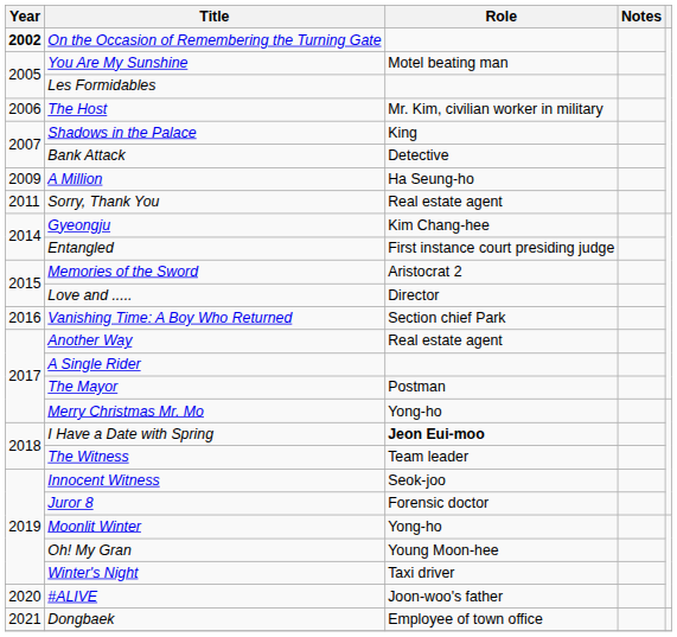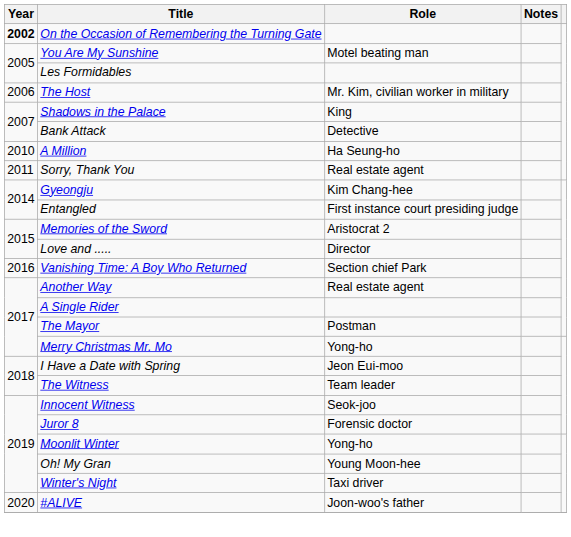A Million | Year: 2009 -> 2010
I Have a Date with Spring | Role: bold -> normal
- row: 2021 | Dongbaek | Employee of town office
